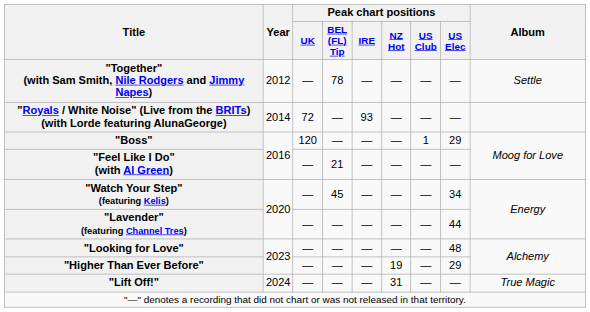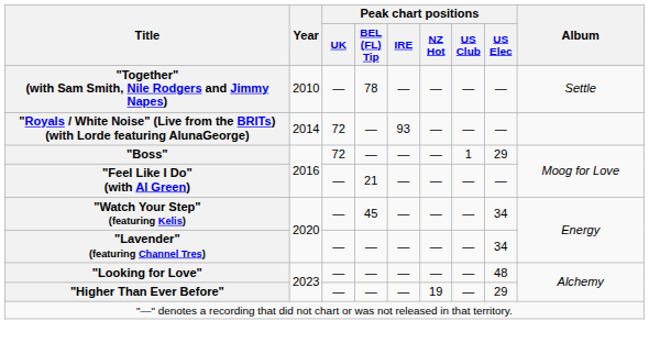"Together" (with Sam Smith, Nile Rodgers and Jimmy Napes) | Year: 2012 -> 2010
"Boss" | Peak chart positions / UK: 120 -> 72
"Lavender" (featuring Channel Tres) | Peak chart positions / US Elec: 44 -> 34
- row: "Lift Off!" | 2024 | — | — | — | 31 | — | — | True Magic
